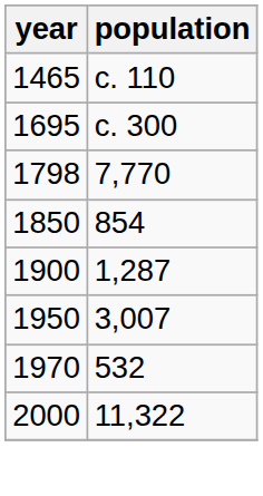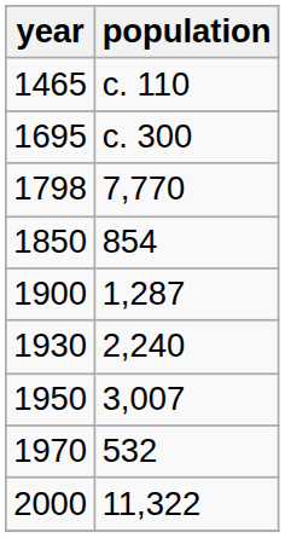+ row: 1930 | 2,240
